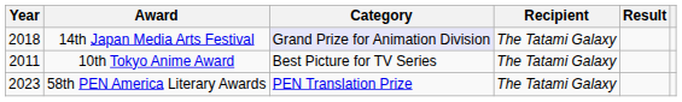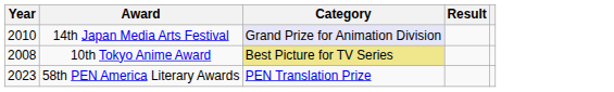- column: Recipient | The Tatami Galaxy | The Tatami Galaxy | The Tatami Galaxy
14th Japan Media Arts Festival | Year: 2018 -> 2010
10th Tokyo Anime Award | Year: 2011 -> 2008
10th Tokyo Anime Award | Category: no background -> khaki background
